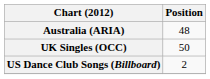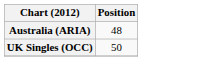- row: US Dance Club Songs (Billboard) | 2
